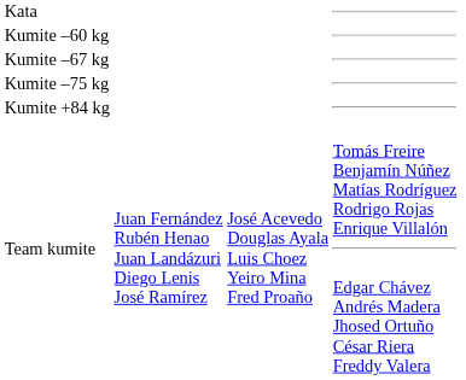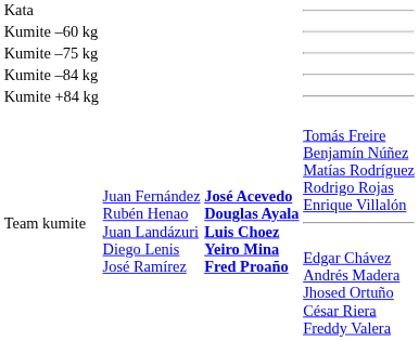- row: Kumite –67 kg
+ row: Kumite –84 kg
Team kumite | column 3: normal -> bold
